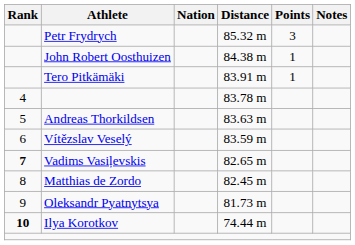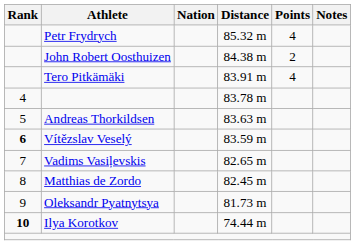Petr Frydrych | Points: 3 -> 4
John Robert Oosthuizen | Points: 1 -> 2
Tero Pitkämäki | Points: 1 -> 4
Vítězslav Veselý | Rank: normal -> bold
Vadims Vasiļevskis | Rank: bold -> normal
